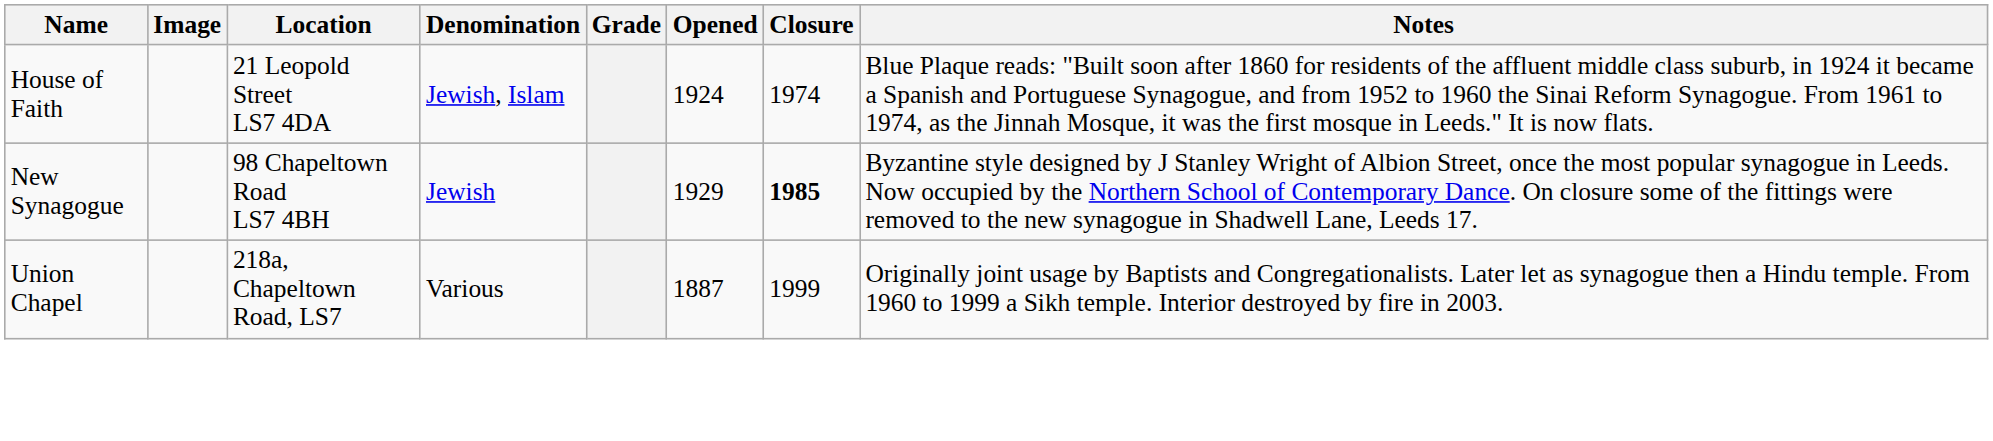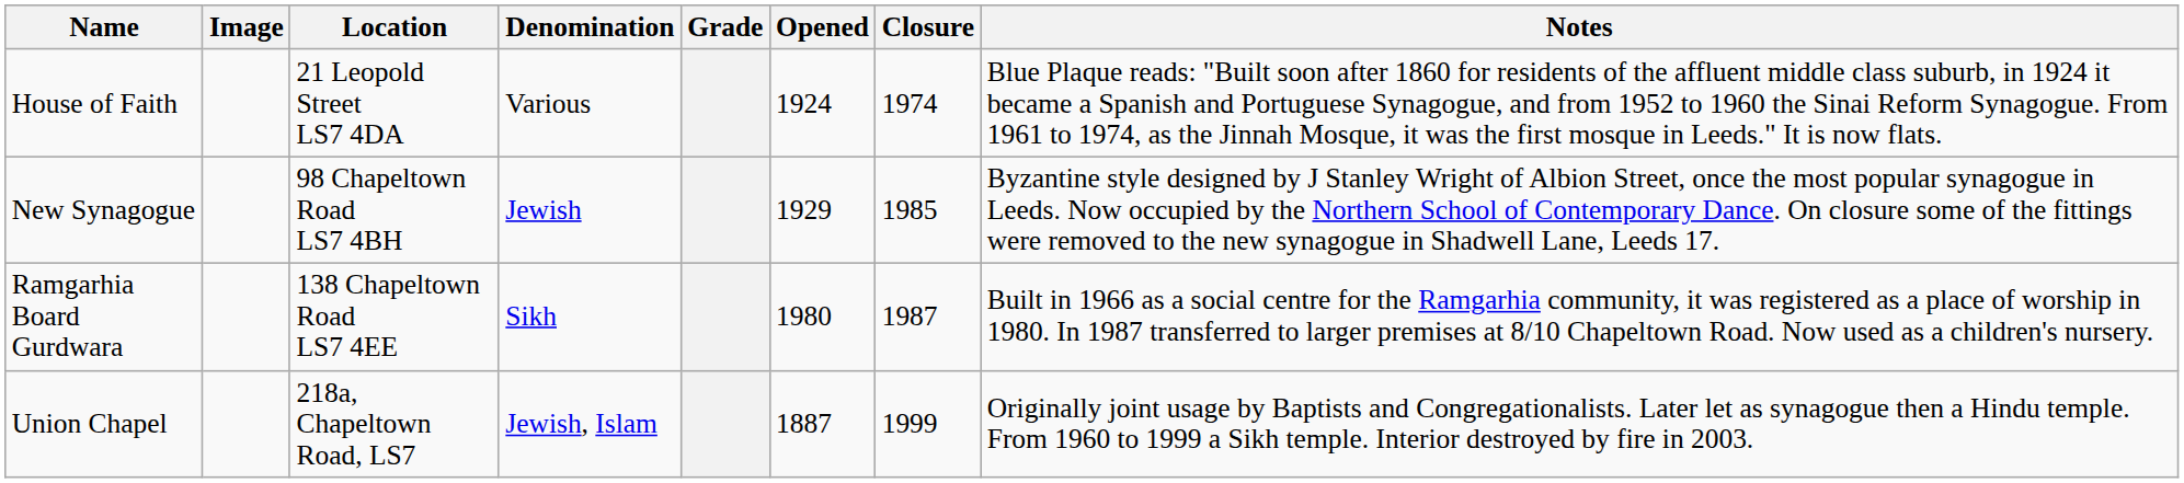House of Faith | Denomination: Jewish, Islam -> Various
New Synagogue | Closure: bold -> normal
+ row: Ramgarhia Board Gurdwara | 138 Chapeltown Road LS7 4EE | Sikh | 1980 | 1987 | Built in 1966 as a social centre for the Ramgarhia community, it was registered as a place of worship in 1980. In 1987 transferred to larger premises at 8/10 Chapeltown Road. Now used as a children's nursery.
Union Chapel | Denomination: Various -> Jewish, Islam
